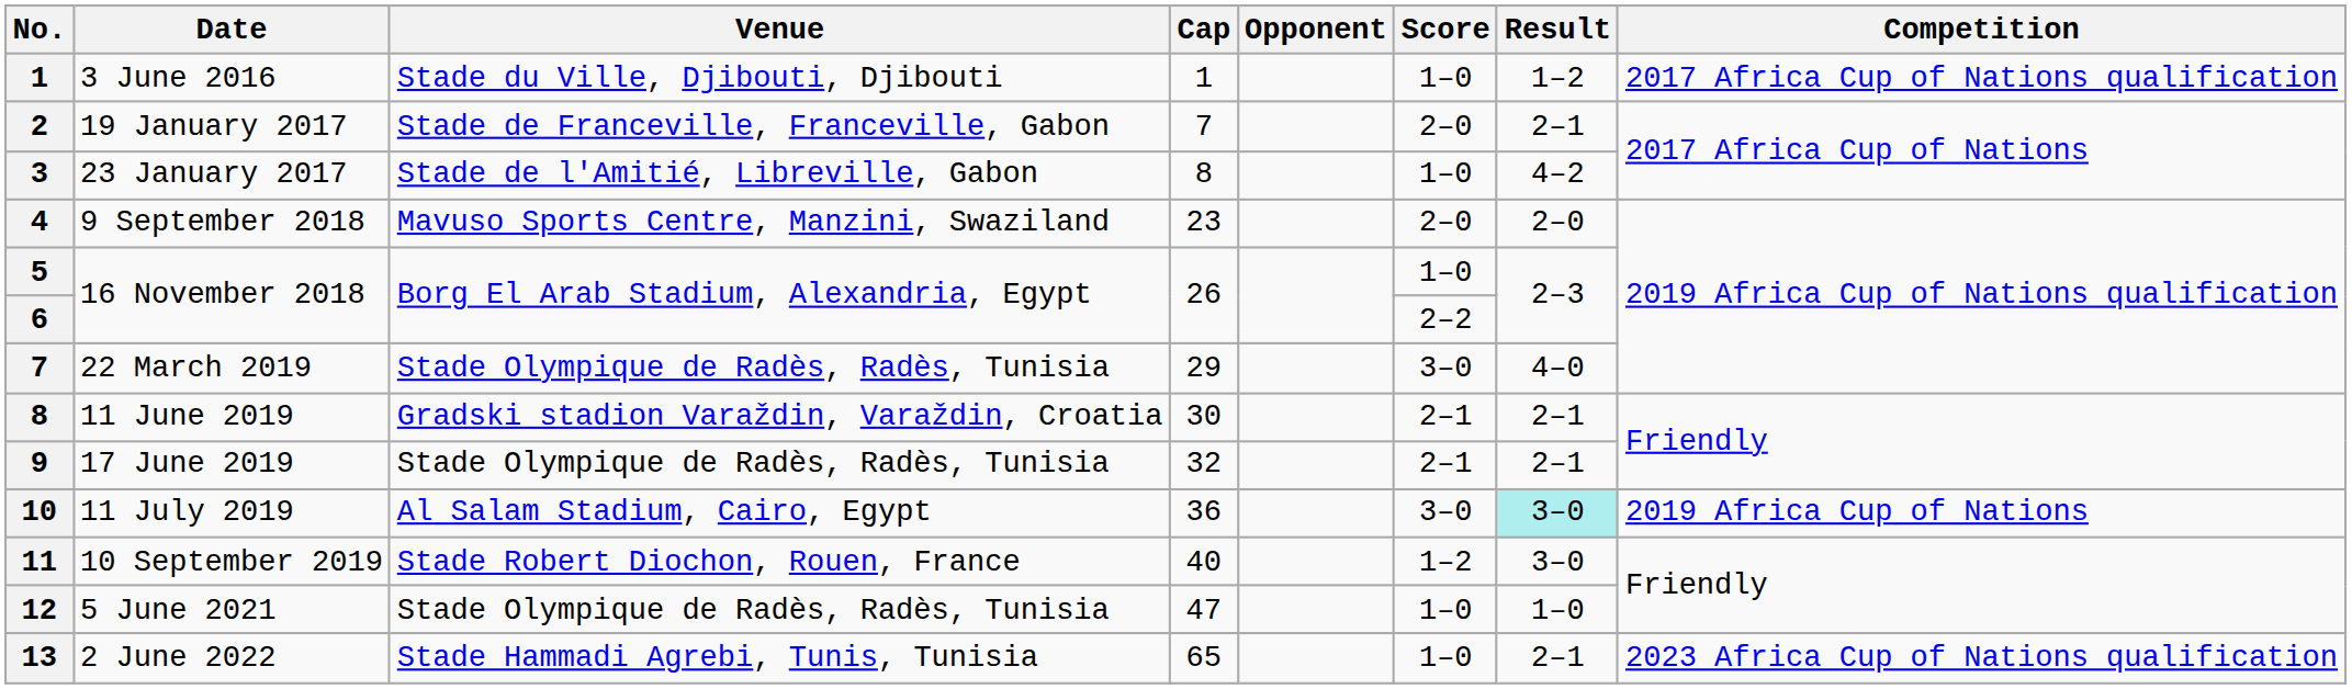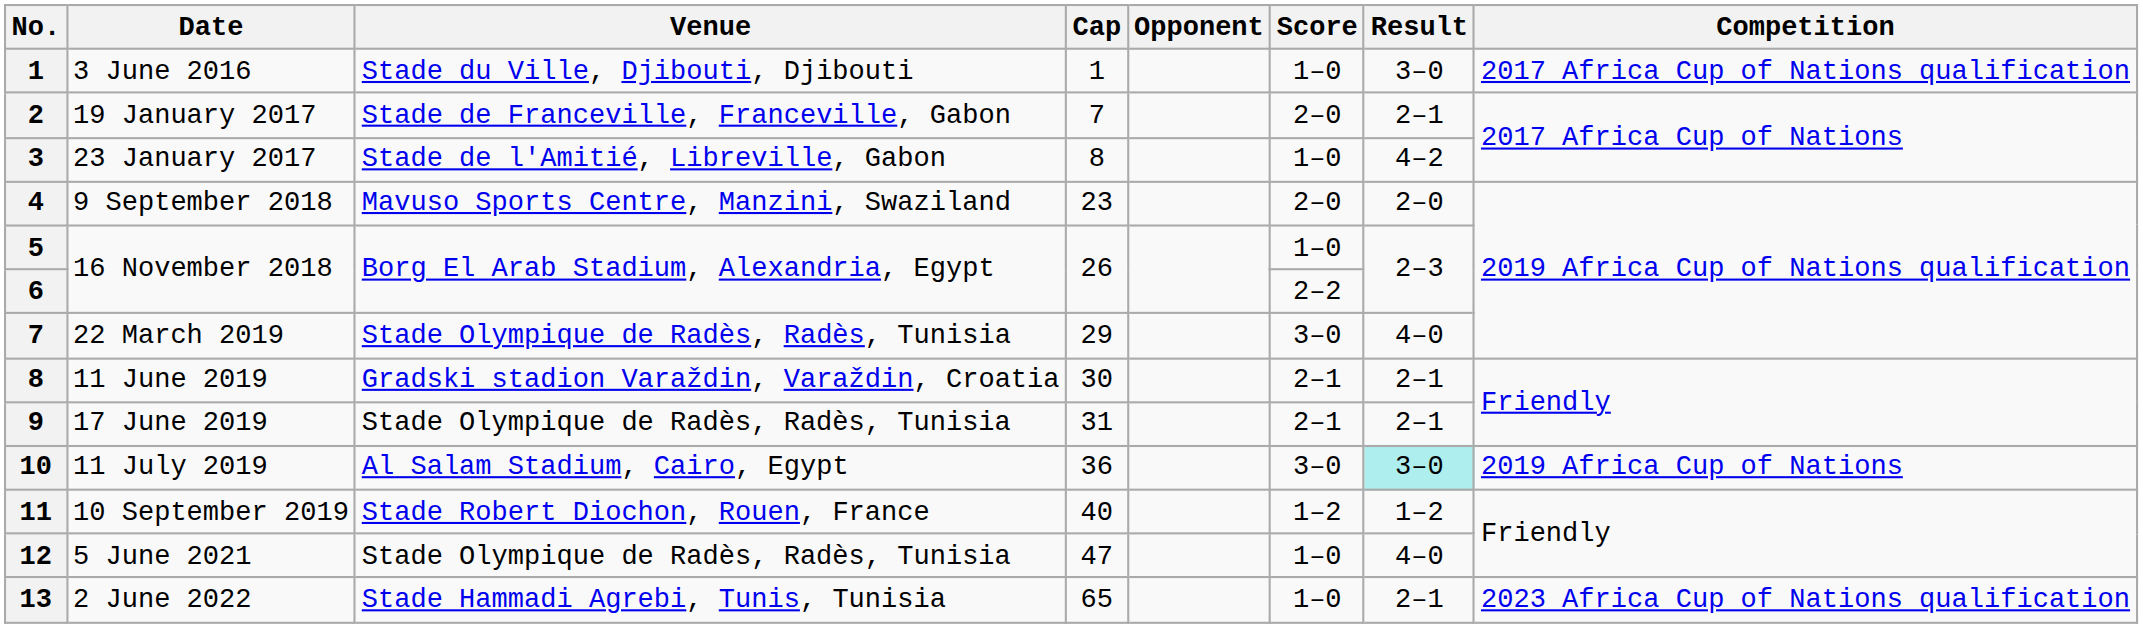3 June 2016 | Result: 1–2 -> 3–0
17 June 2019 | Cap: 32 -> 31
10 September 2019 | Result: 3–0 -> 1–2
5 June 2021 | Result: 1–0 -> 4–0
